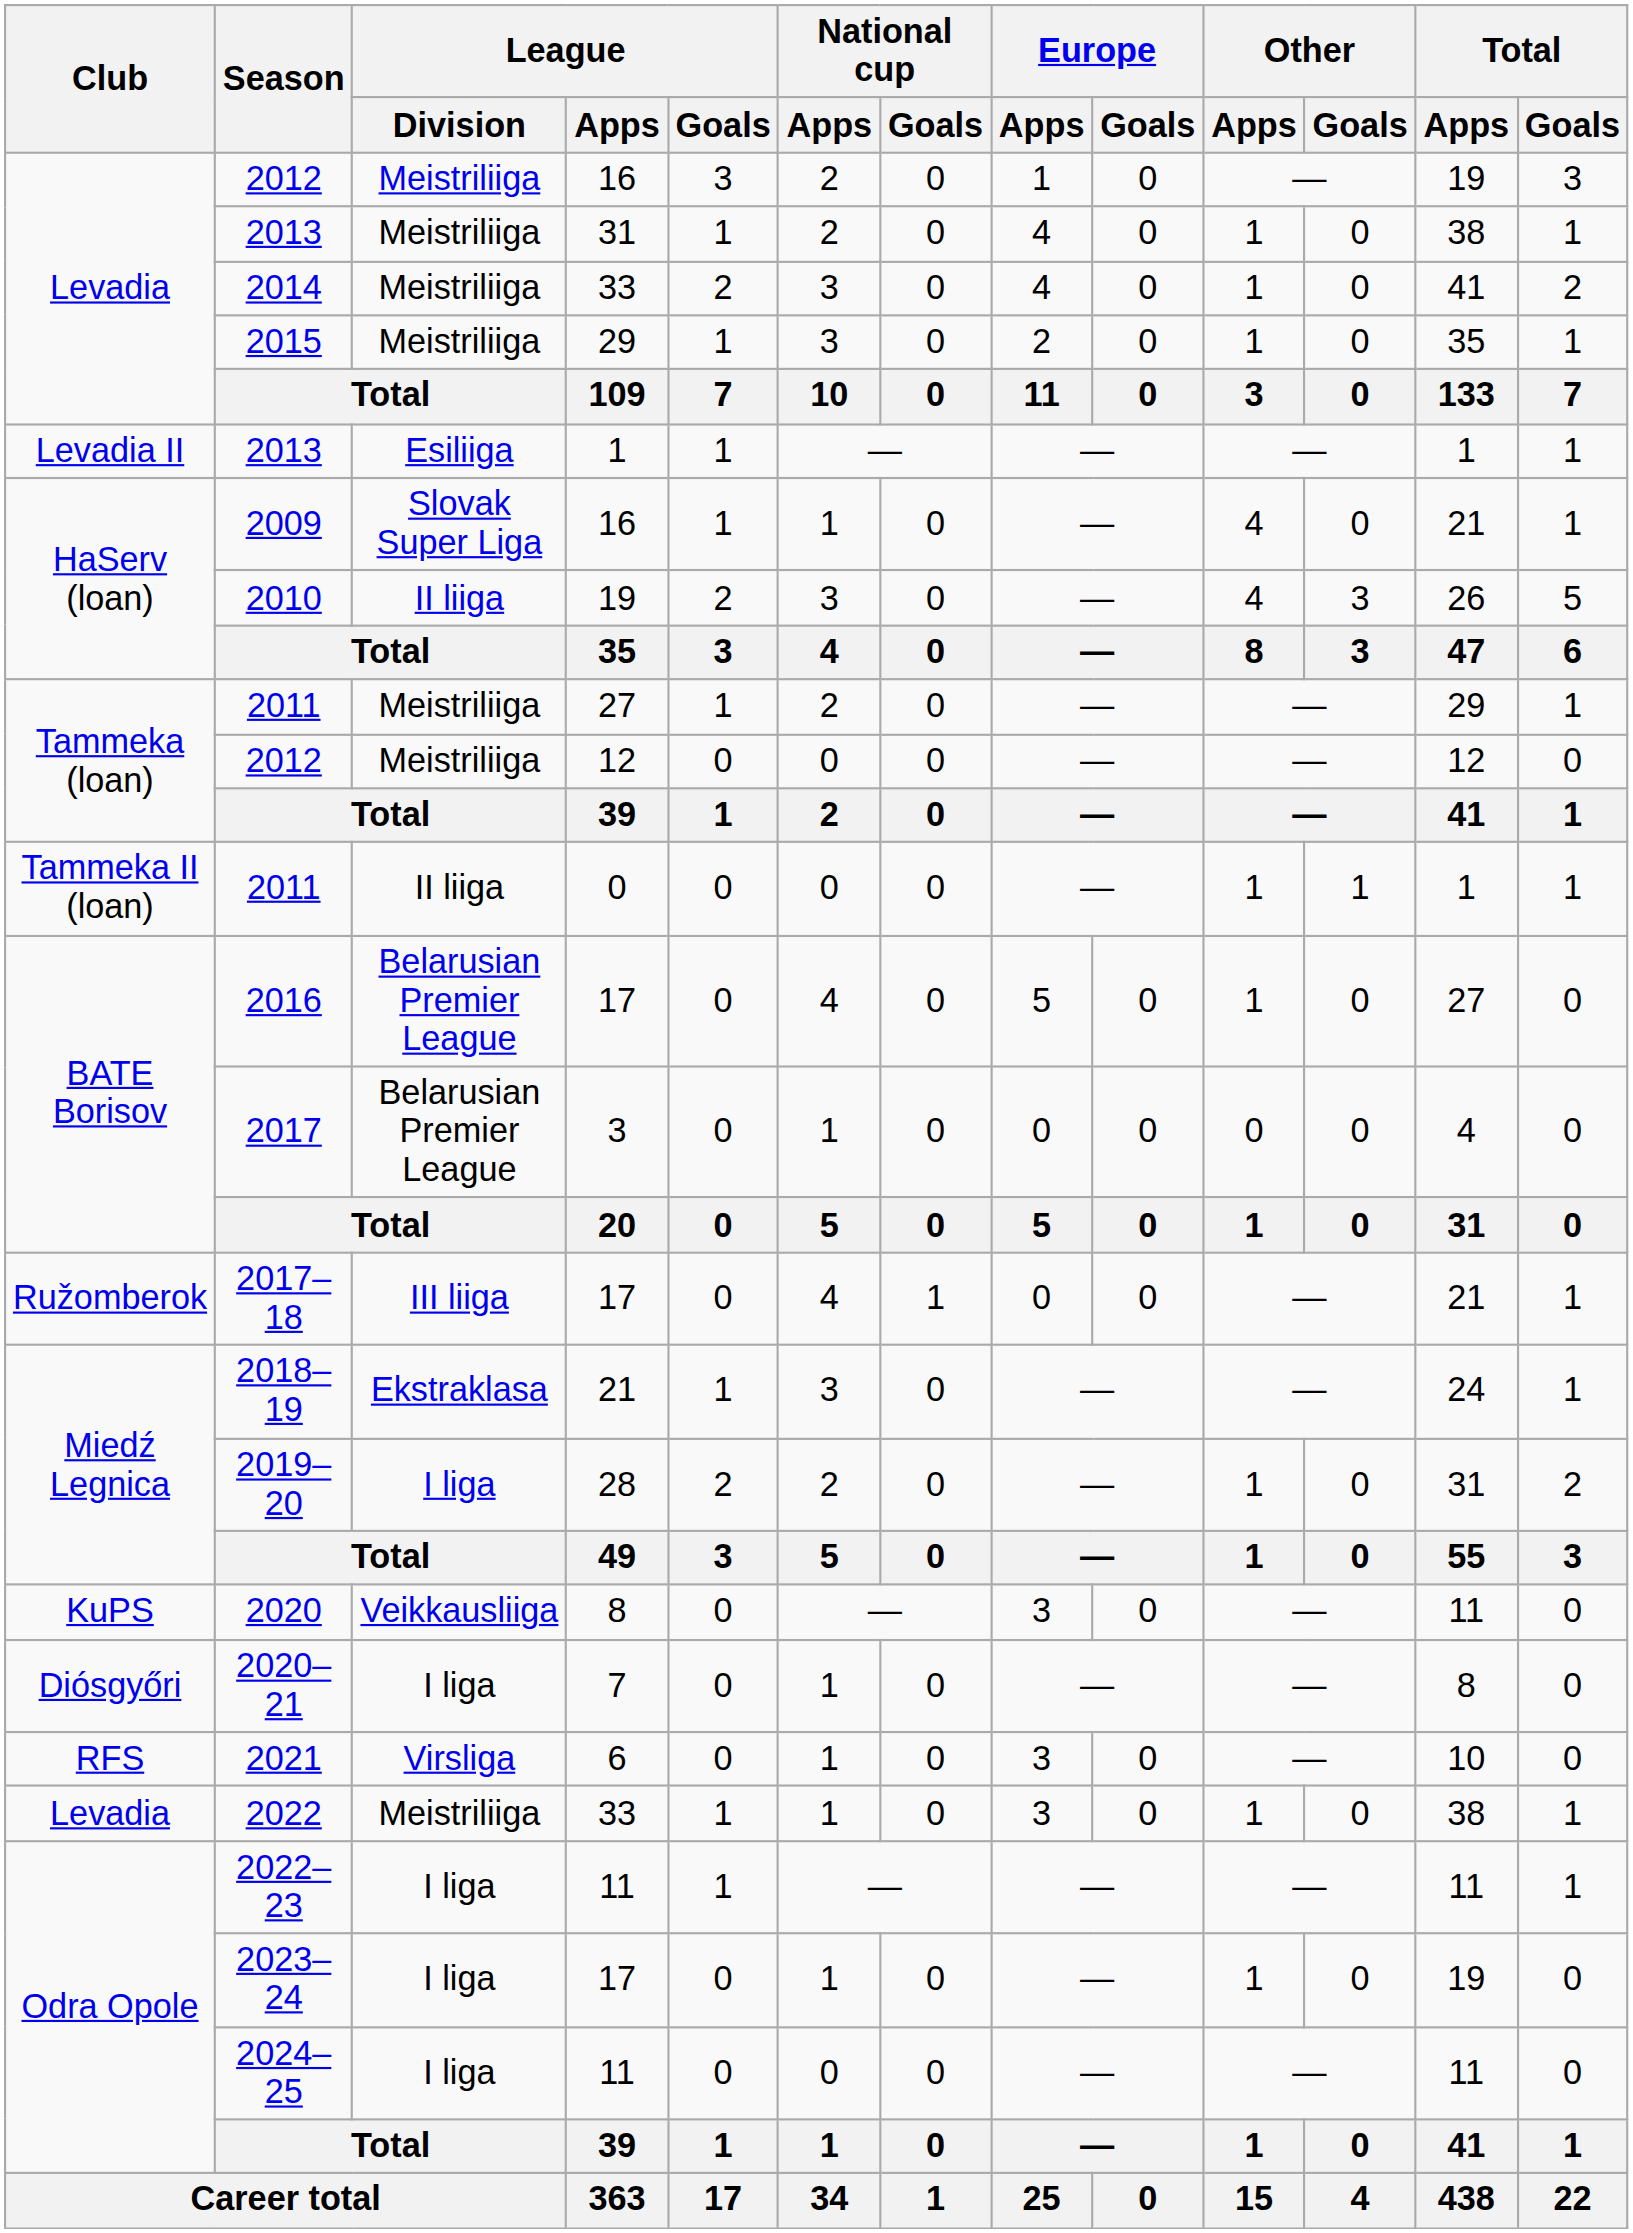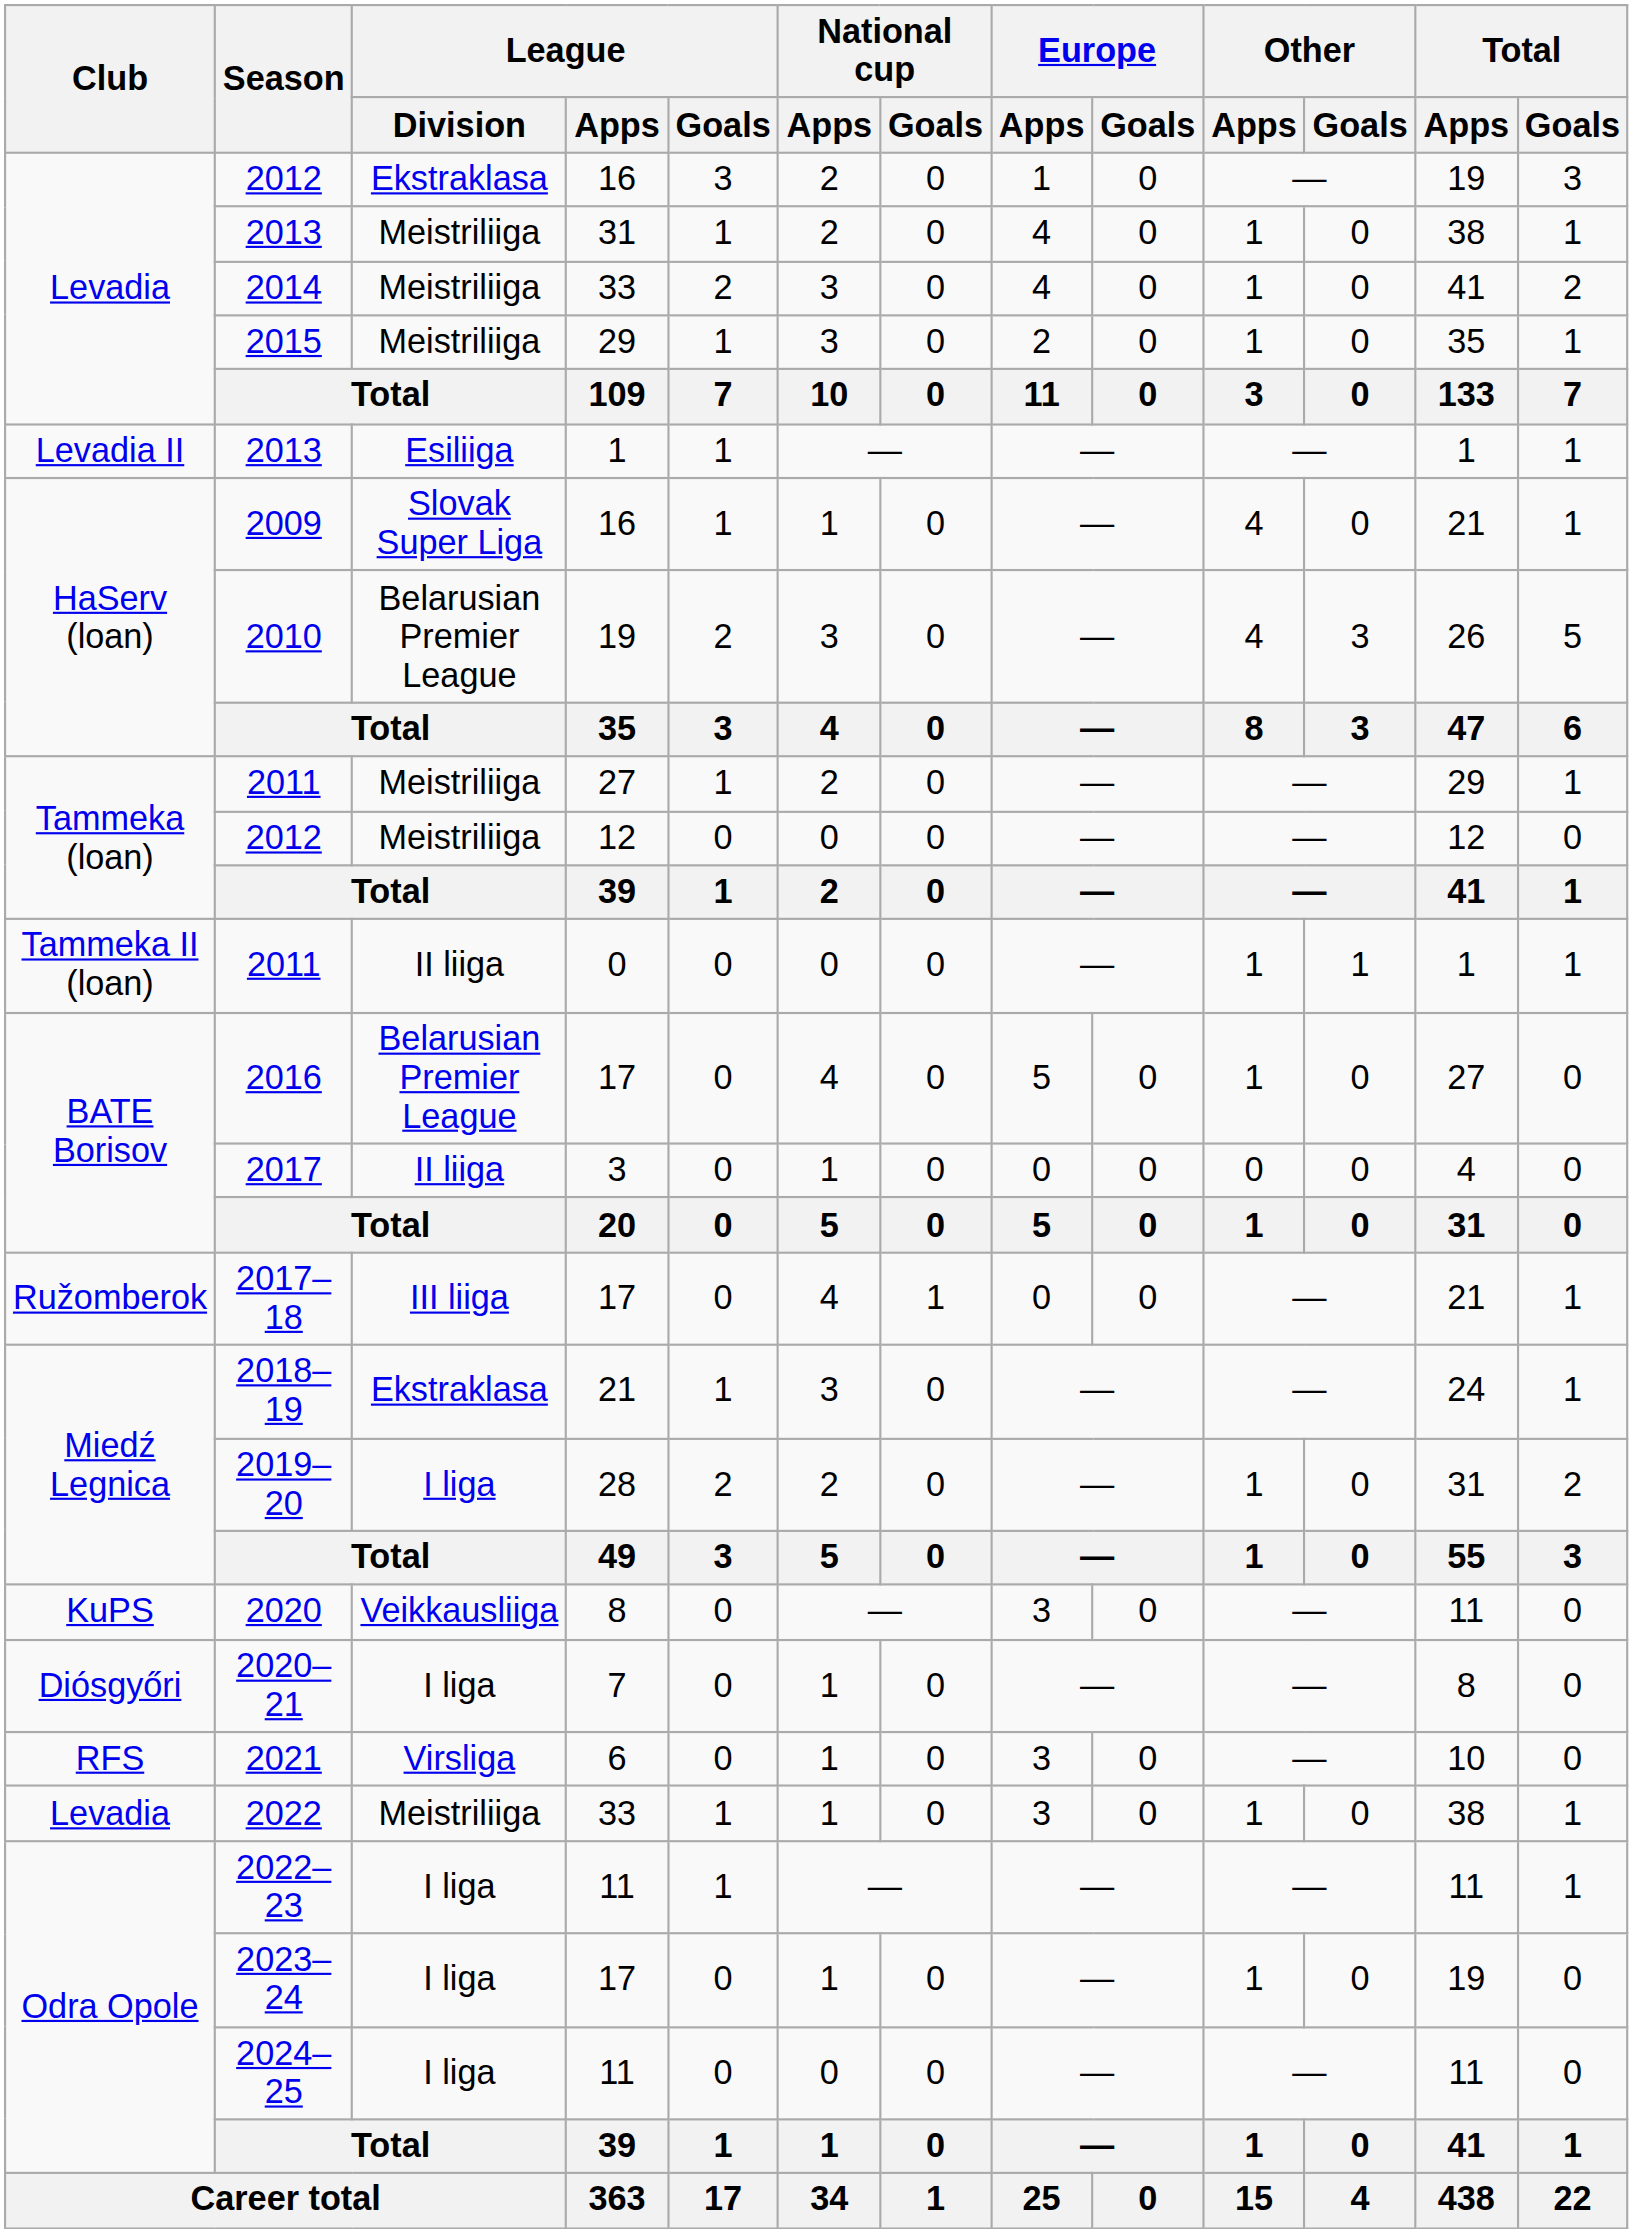2012 / 16 | League / Division: Meistriliiga -> Ekstraklasa
2010 | League / Division: II liiga -> Belarusian Premier League
2017 | League / Division: Belarusian Premier League -> II liiga
